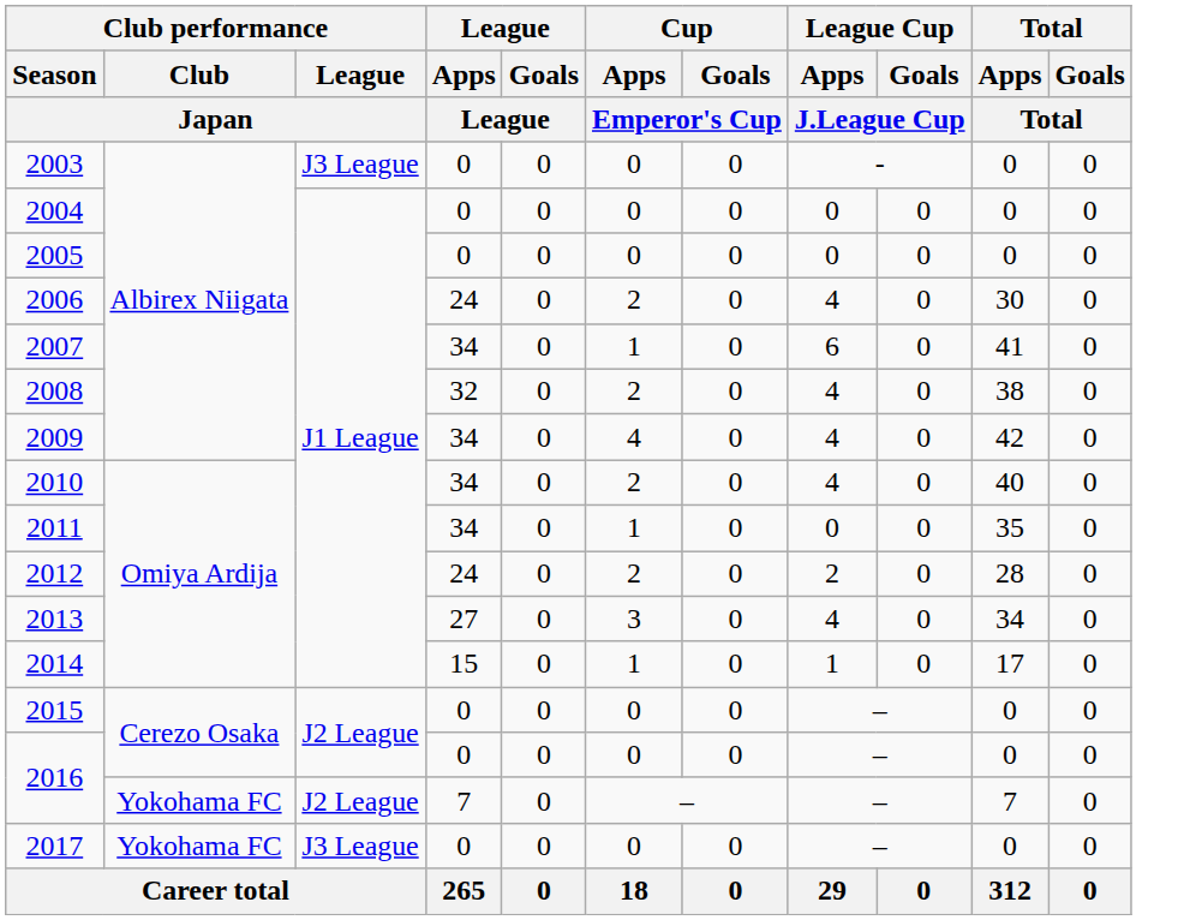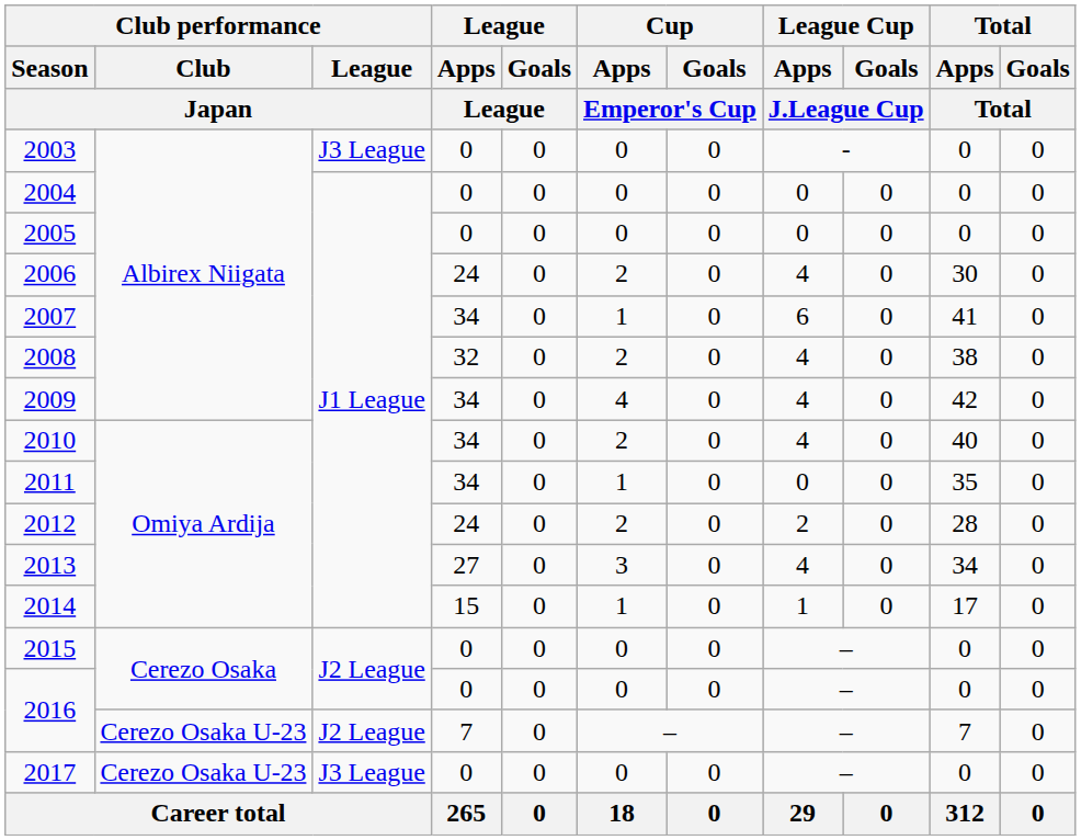2016 / 7 | Club performance / Club / Japan: Yokohama FC -> Cerezo Osaka U-23
2017 | Club performance / Club / Japan: Yokohama FC -> Cerezo Osaka U-23
